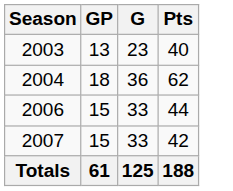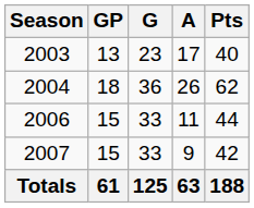+ column: A | 17 | 26 | 11 | 9 | 63
